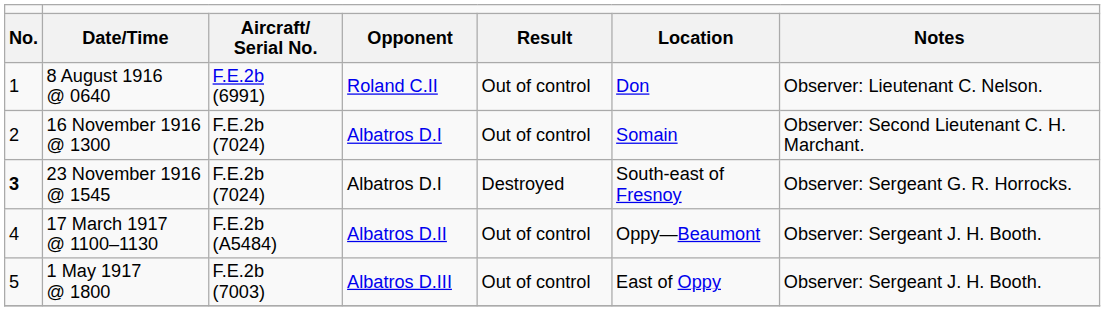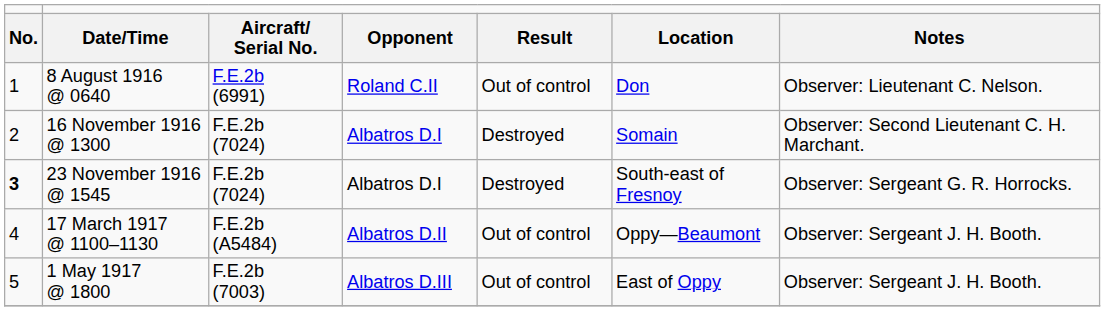16 November 1916 @ 1300 | column 5: Out of control -> Destroyed
